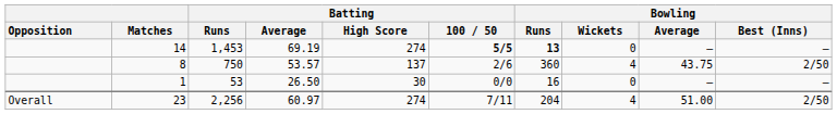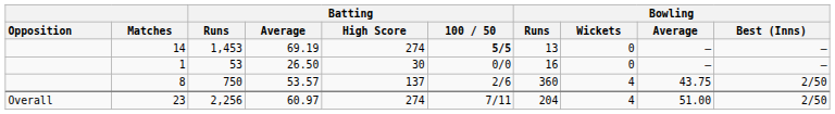14 | Bowling / Runs: bold -> normal
rows swapped: 8 <-> 1
